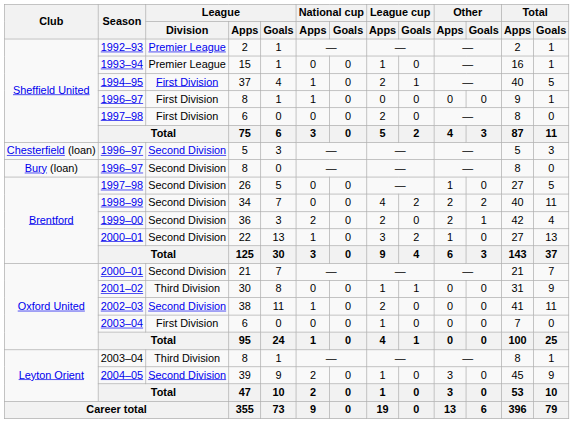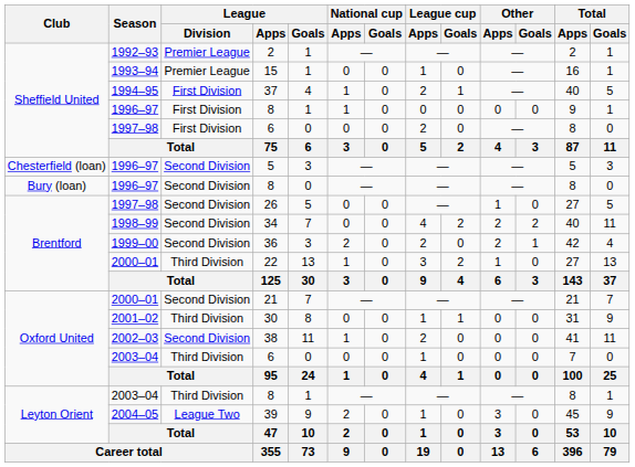22 | League / Division: Second Division -> Third Division
Oxford United / 6 | League / Division: First Division -> Third Division
39 | League / Division: Second Division -> League Two
